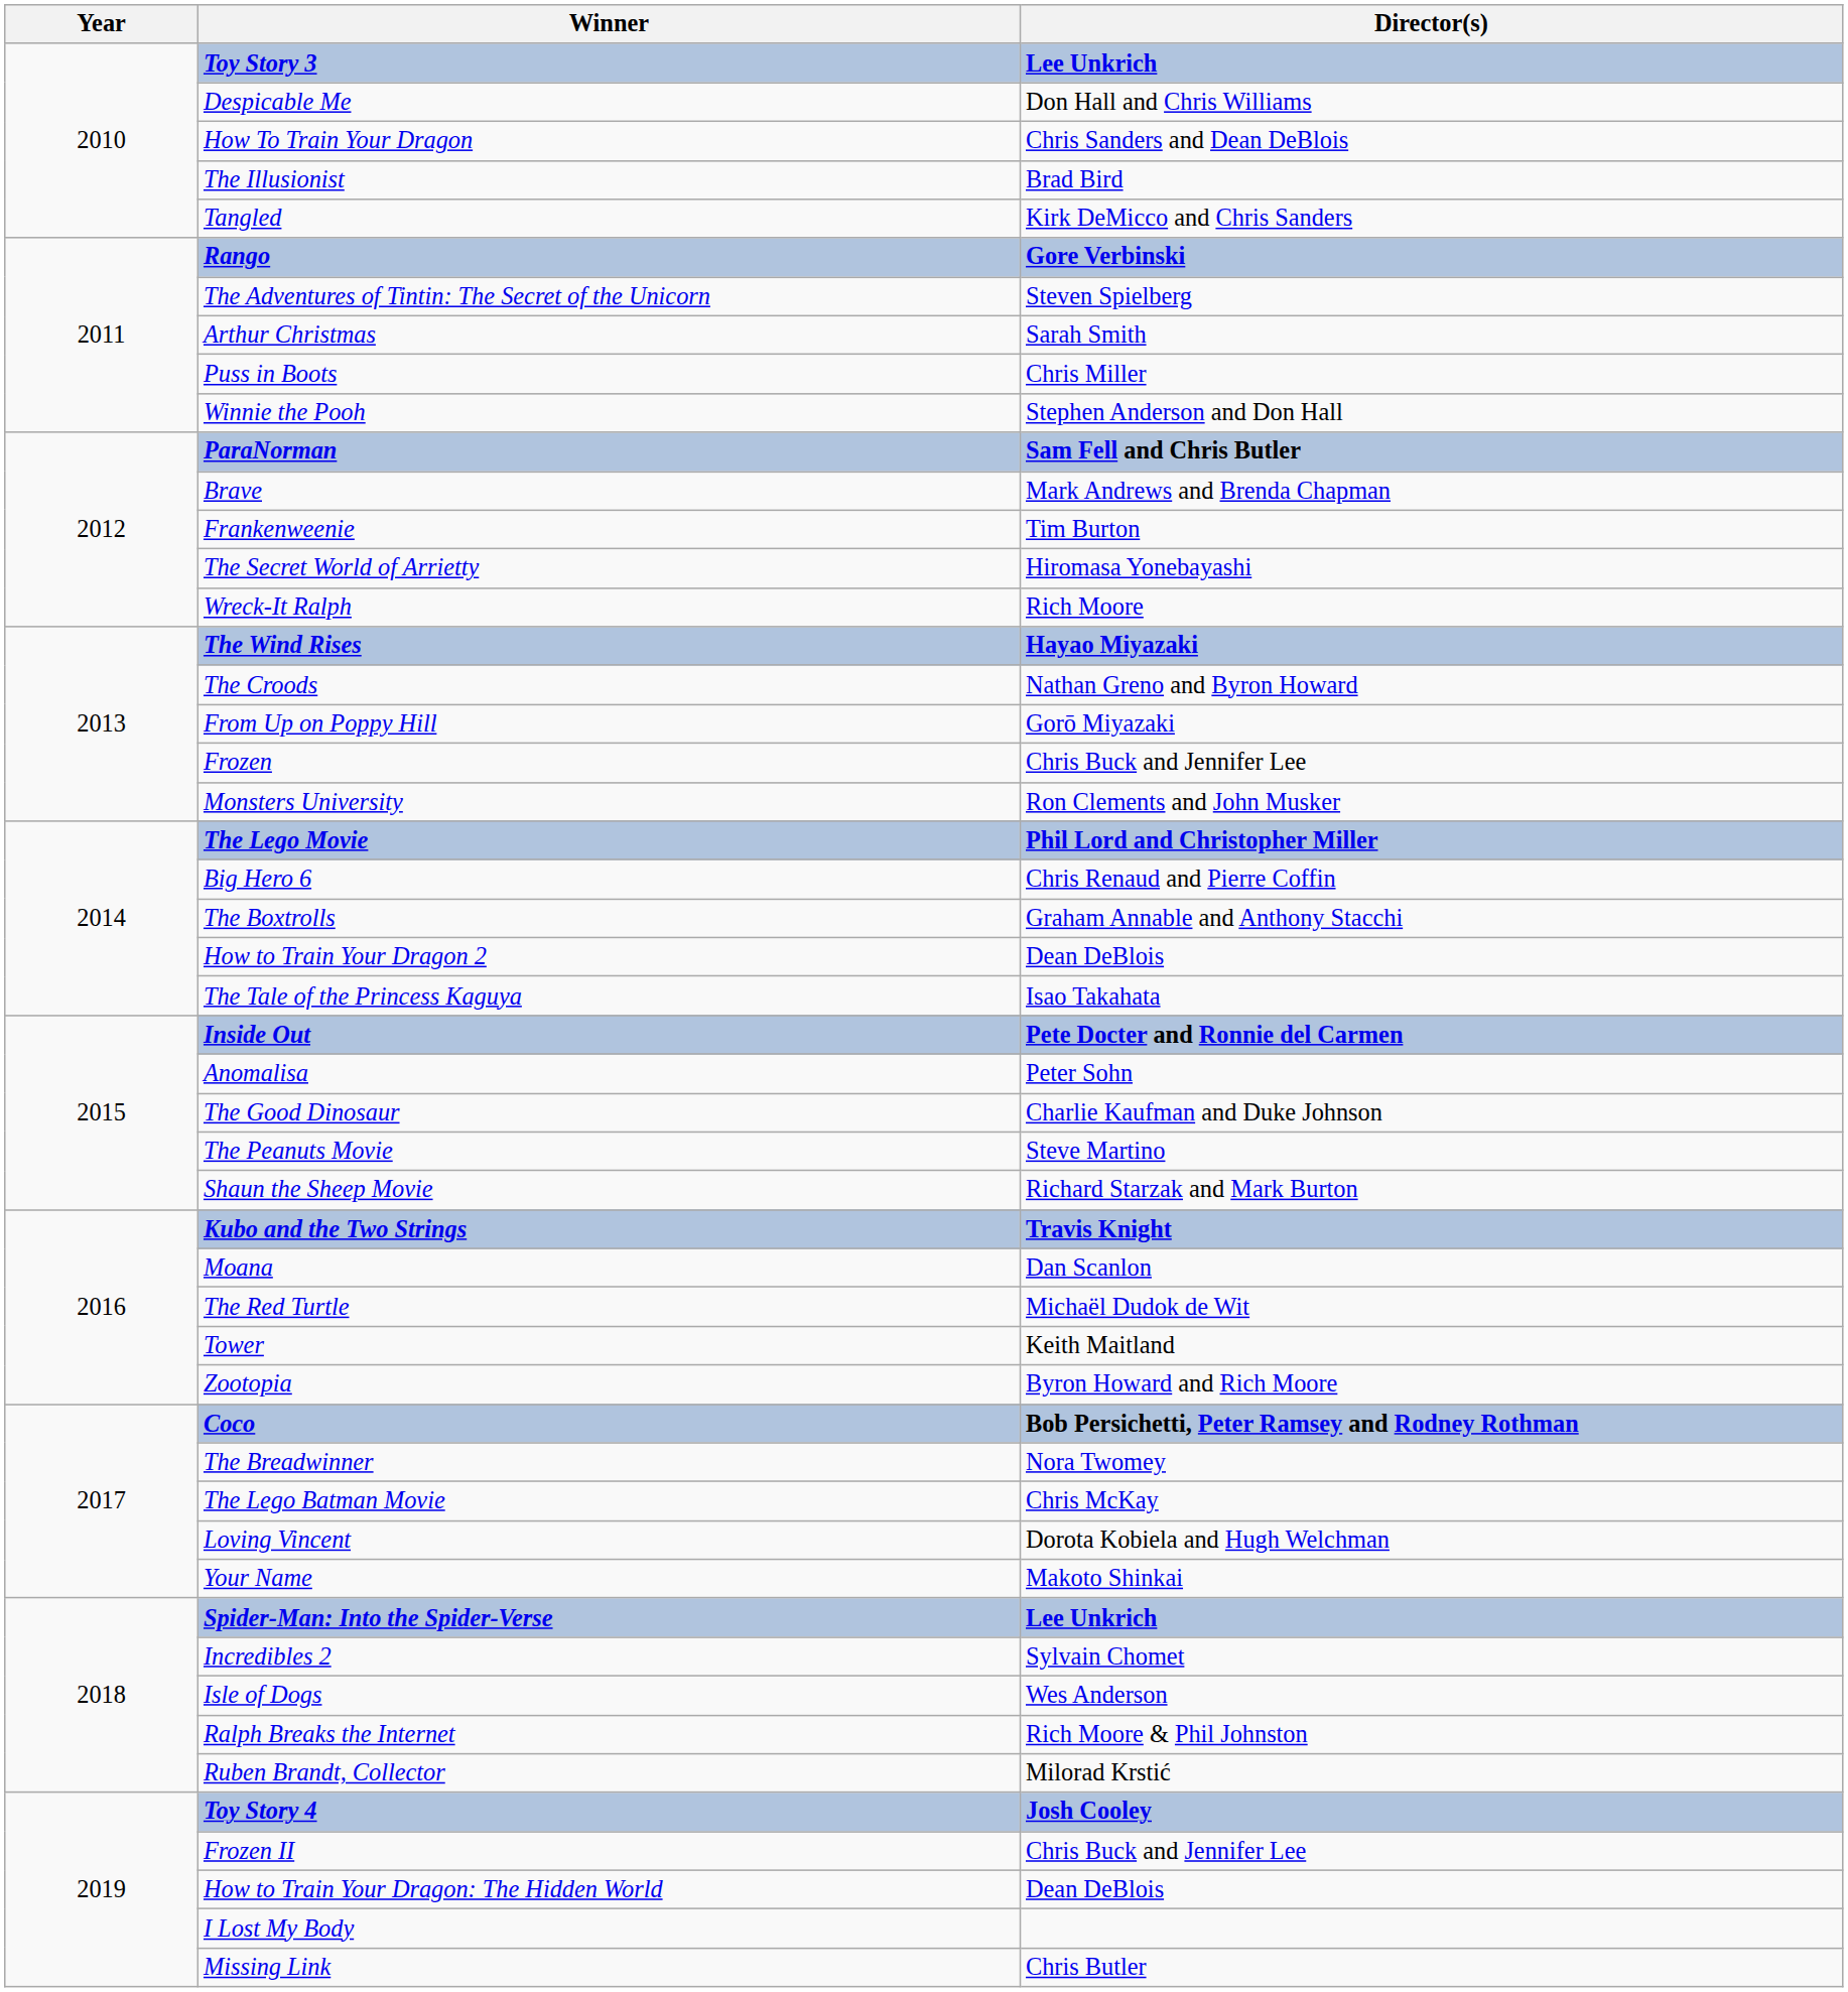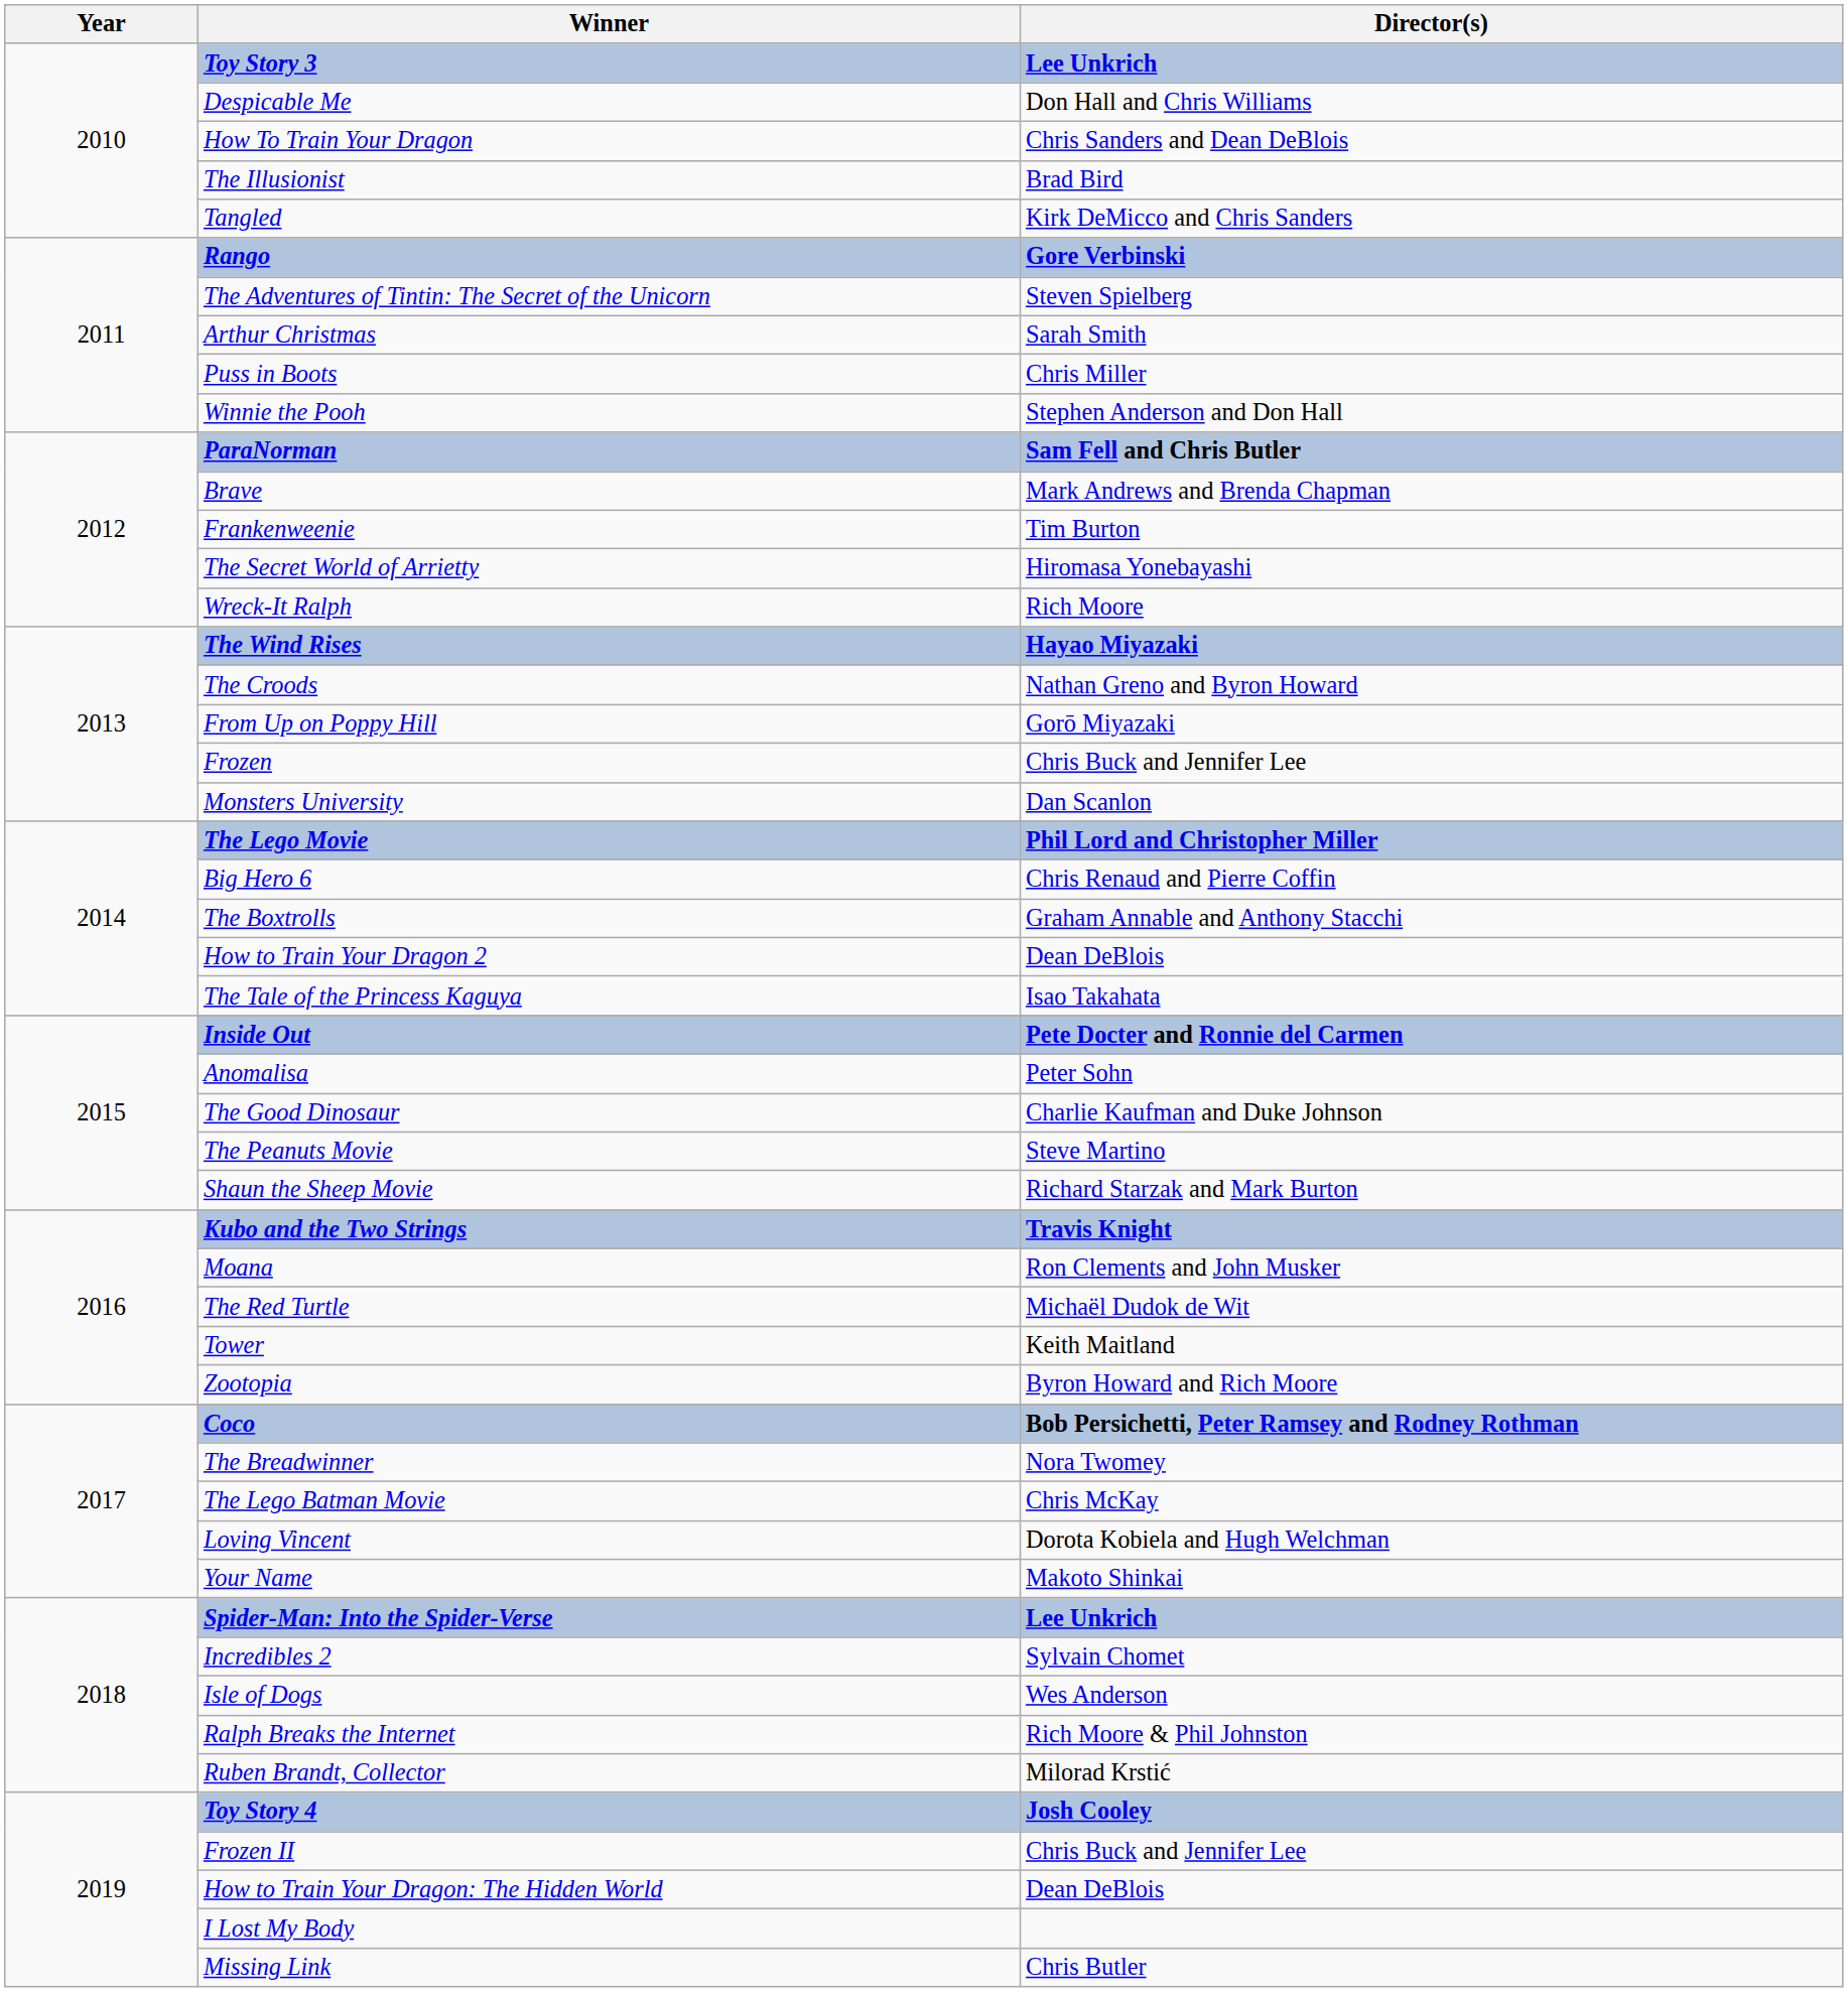Monsters University | Director(s): Ron Clements and John Musker -> Dan Scanlon
Moana | Director(s): Dan Scanlon -> Ron Clements and John Musker
